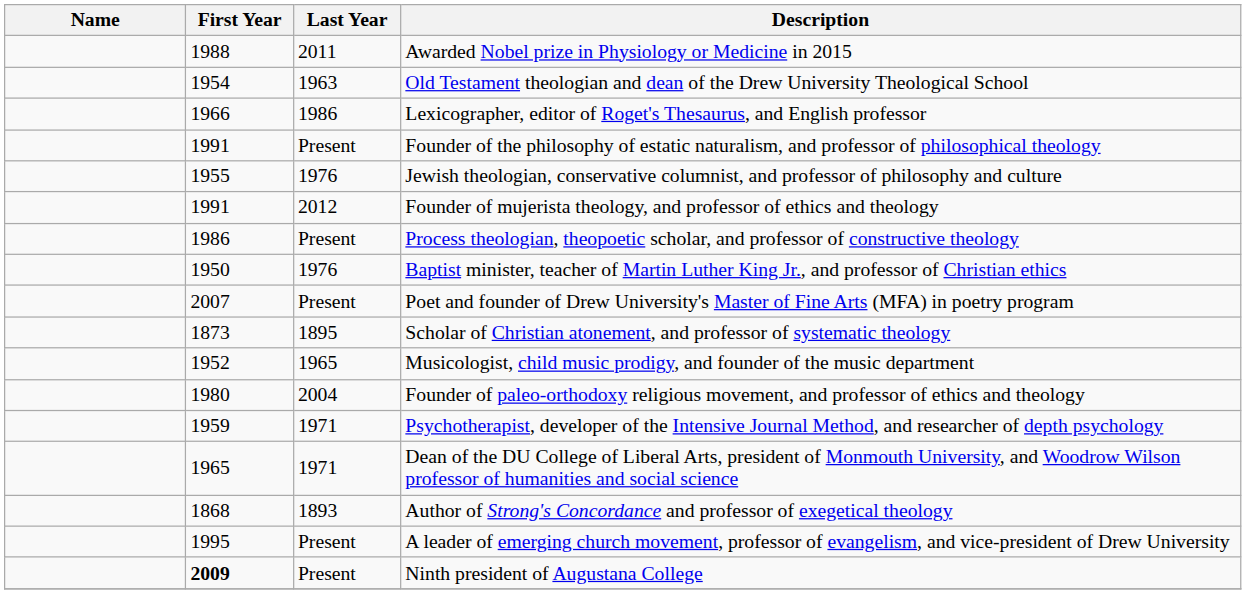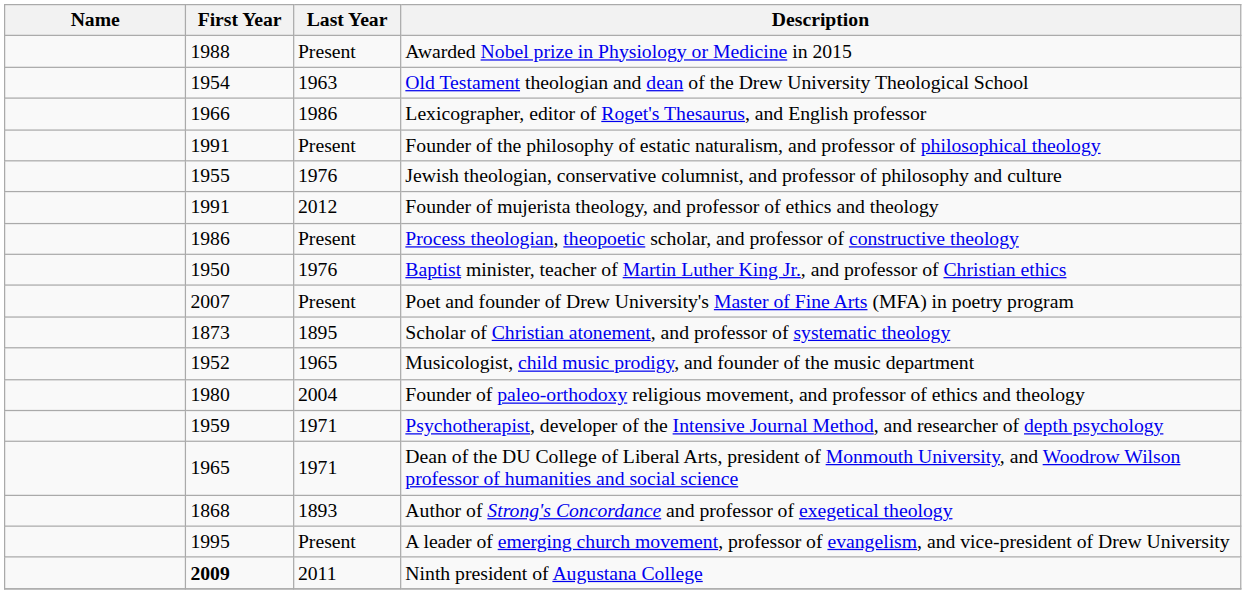Awarded Nobel prize in Physiology or Medicine in 2015 | Last Year: 2011 -> Present
Ninth president of Augustana College | Last Year: Present -> 2011
